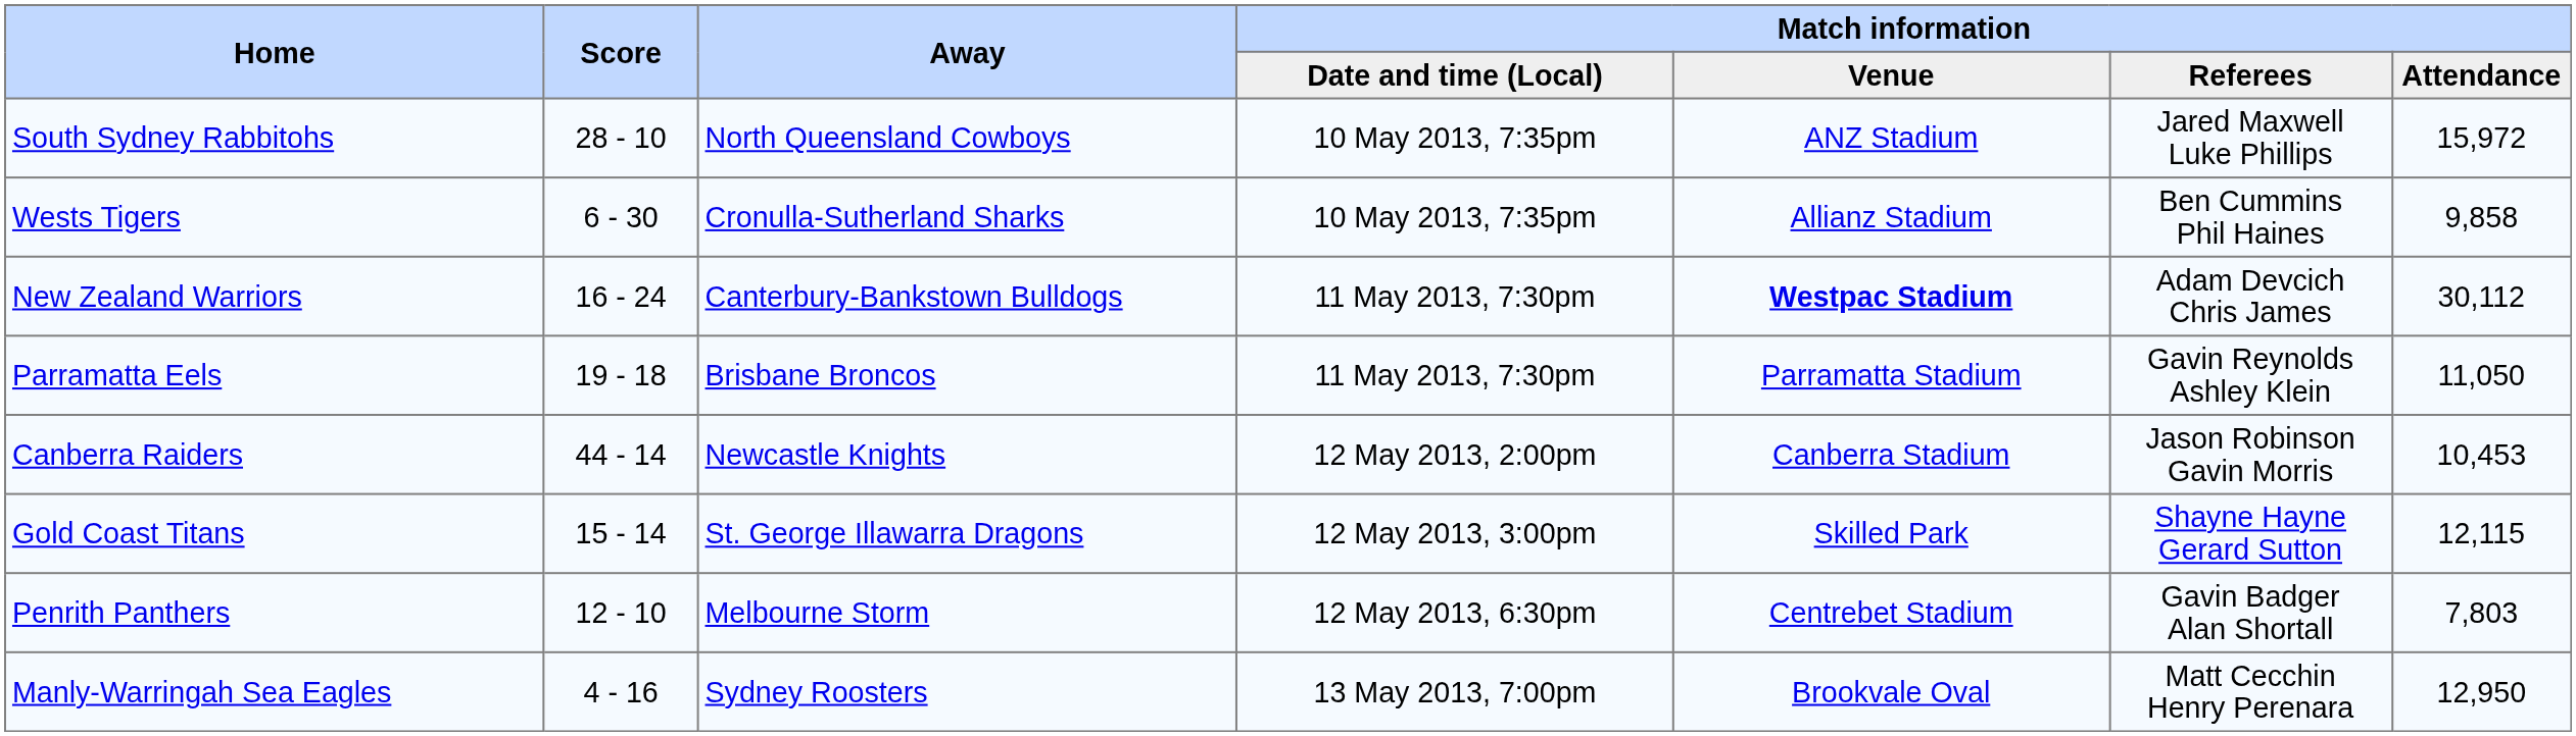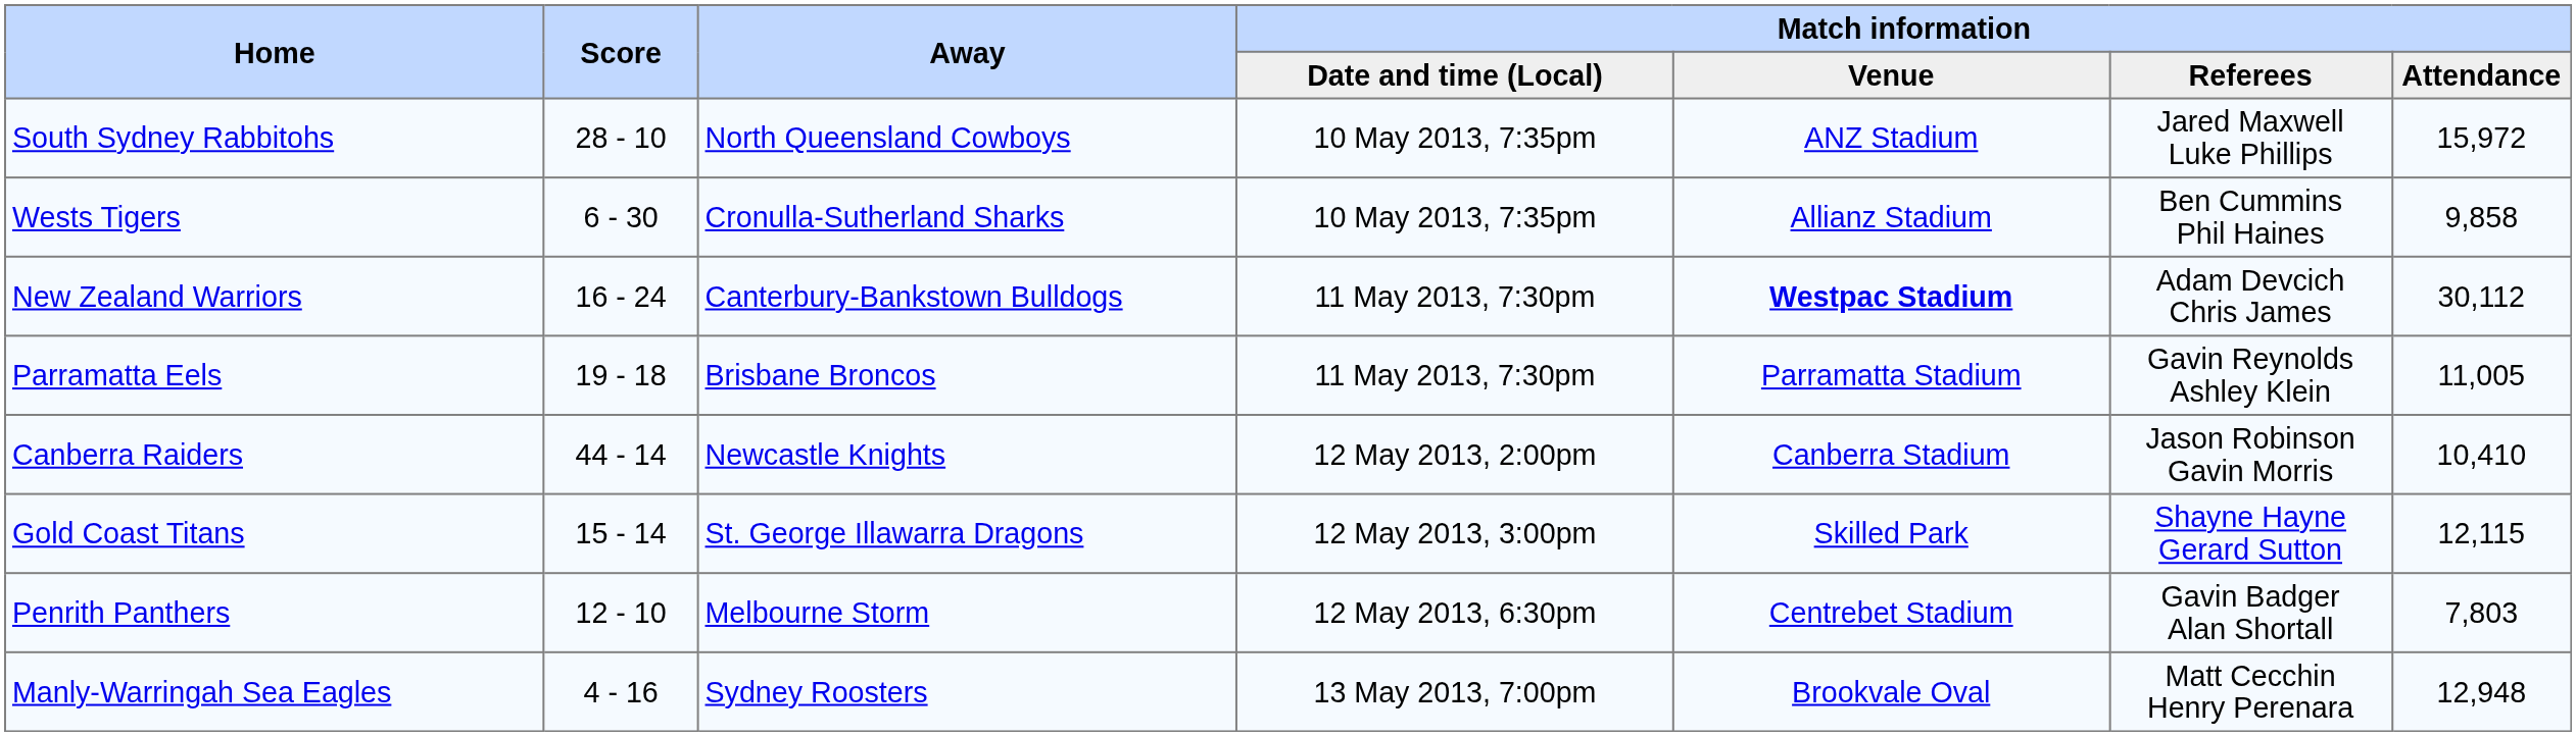Parramatta Eels | Match information / Attendance: 11,050 -> 11,005
Canberra Raiders | Match information / Attendance: 10,453 -> 10,410
Manly-Warringah Sea Eagles | Match information / Attendance: 12,950 -> 12,948
